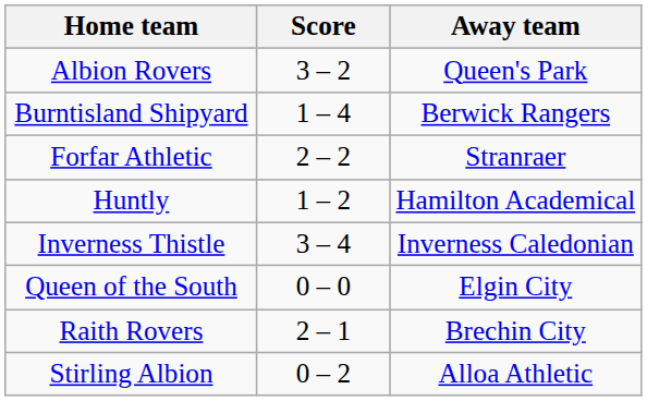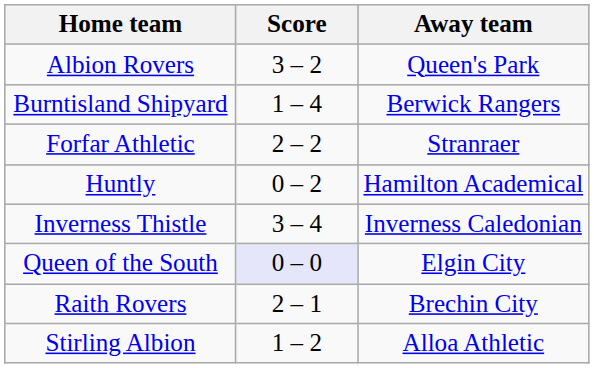Huntly | Score: 1 – 2 -> 0 – 2
Queen of the South | Score: no background -> lavender background
Stirling Albion | Score: 0 – 2 -> 1 – 2
